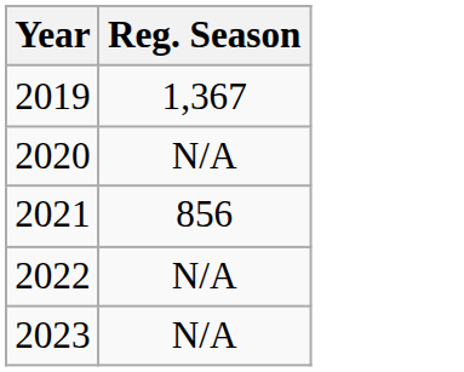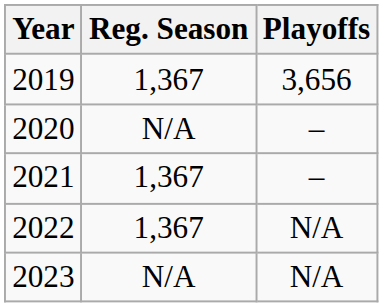+ column: Playoffs | 3,656 | – | – | N/A | N/A
2021 | Reg. Season: 856 -> 1,367
2022 | Reg. Season: N/A -> 1,367
